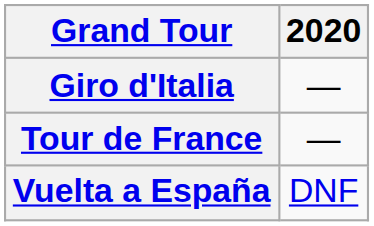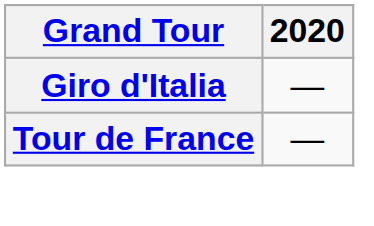- row: Vuelta a España | DNF
